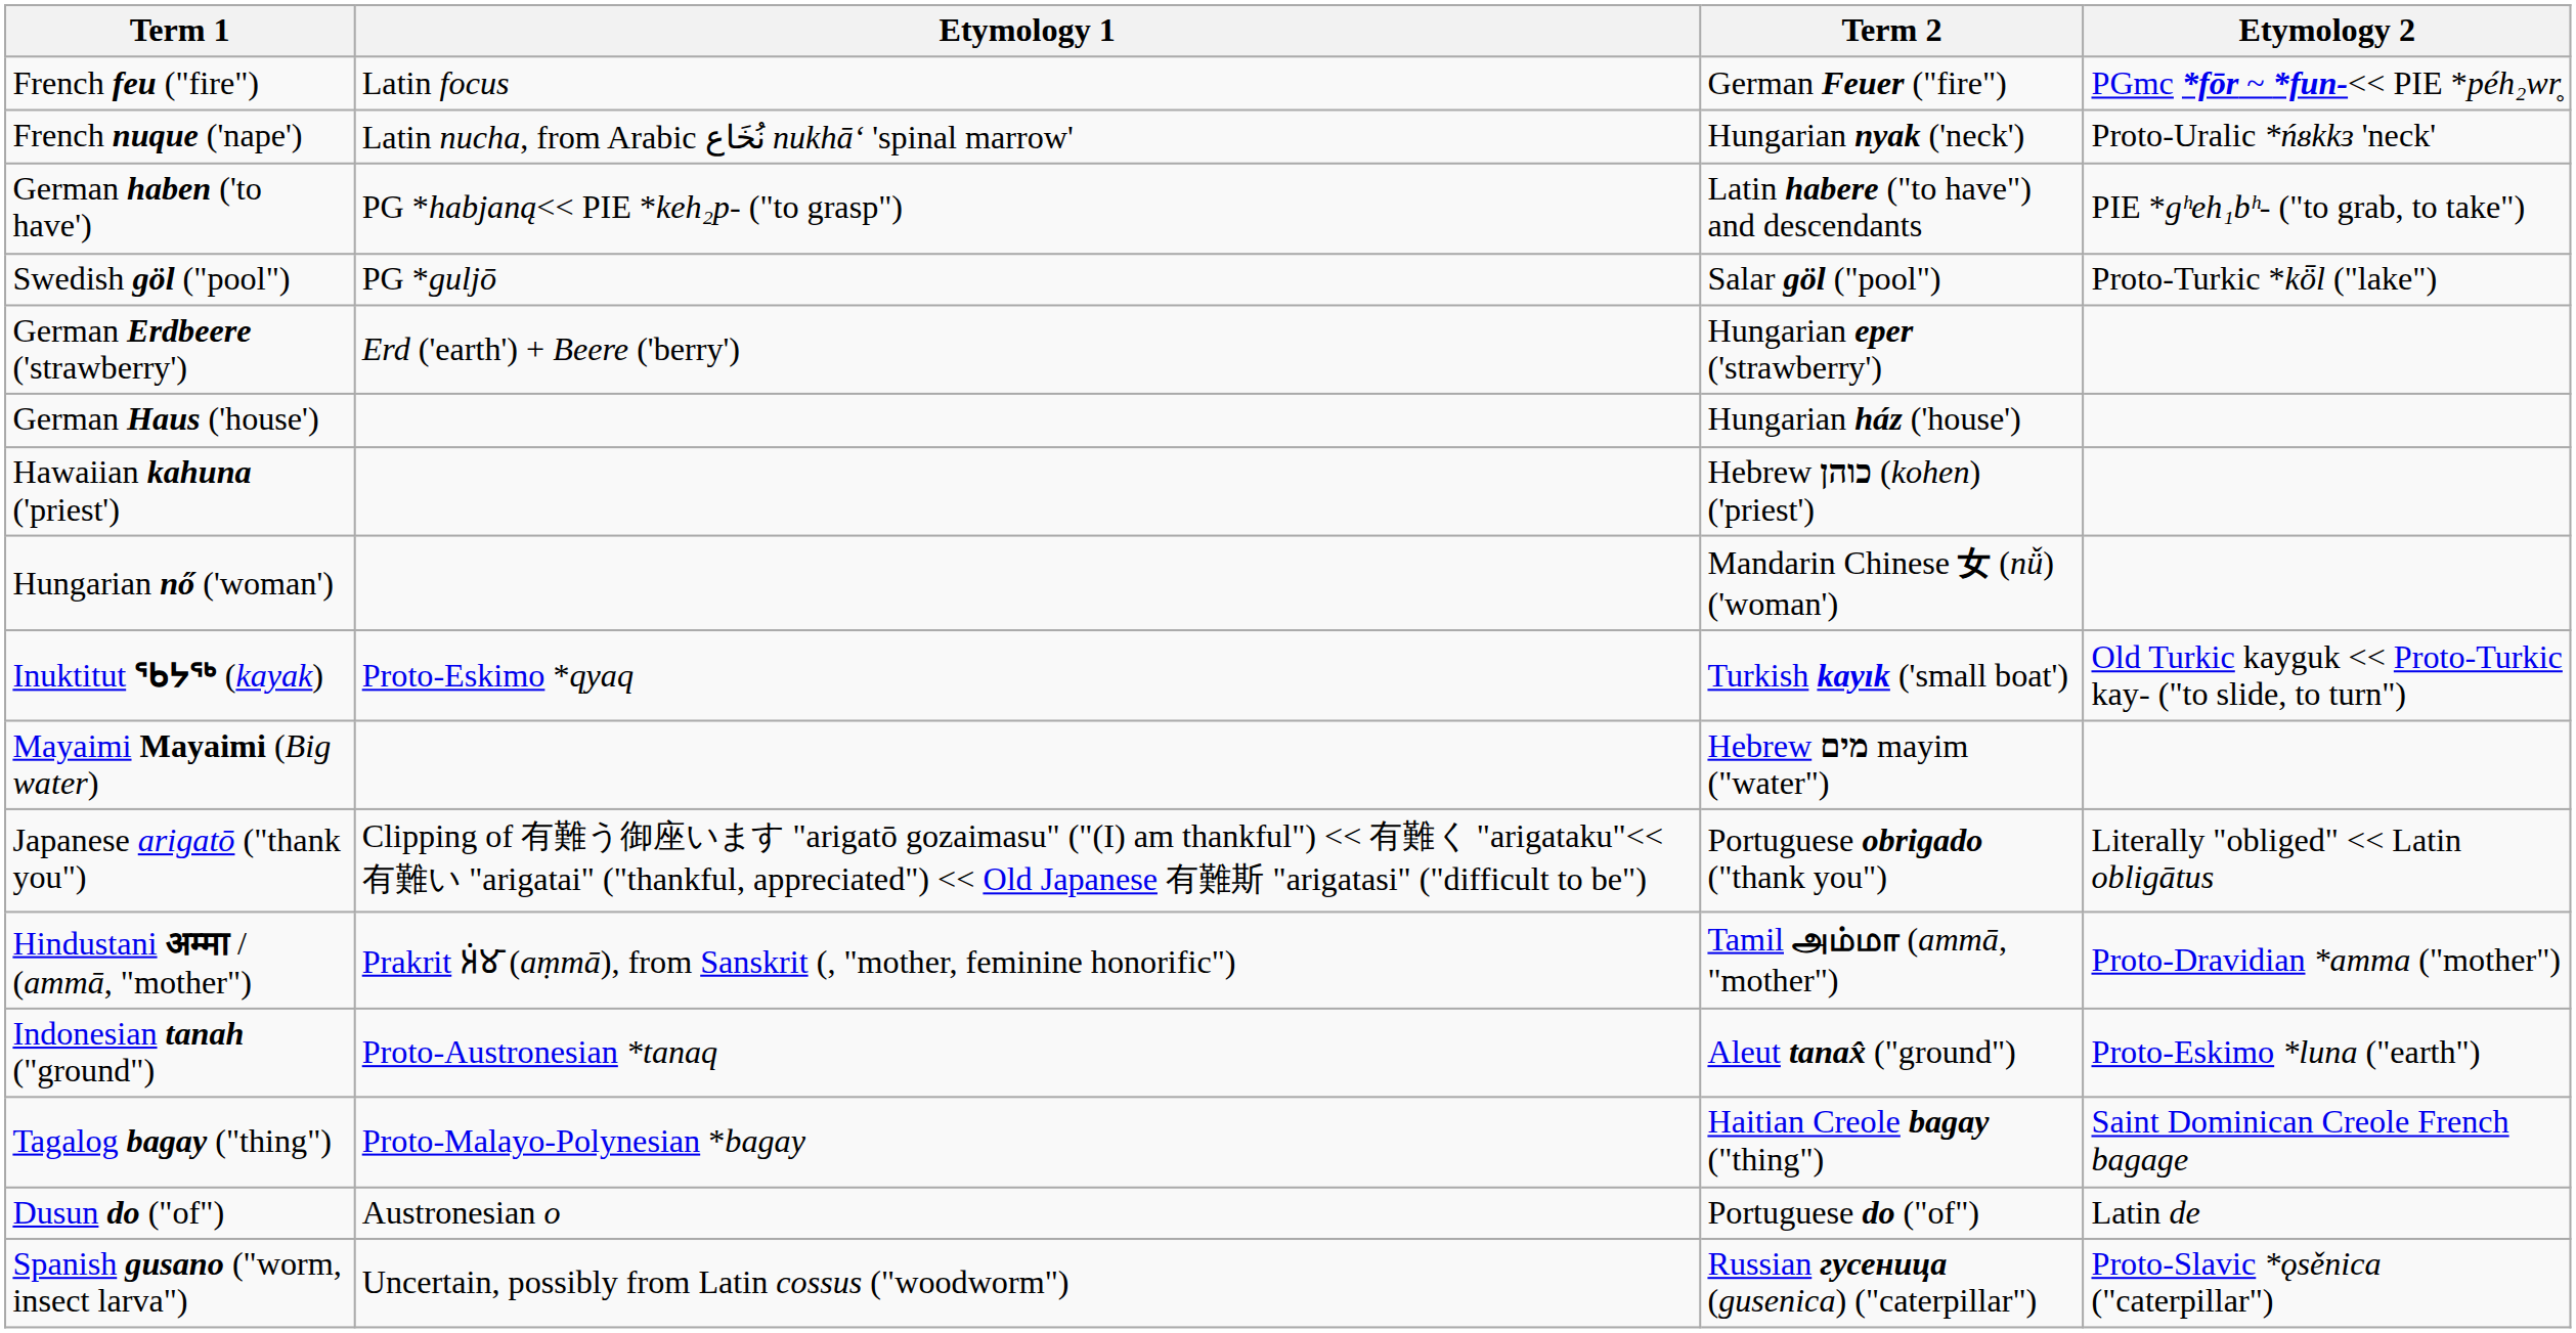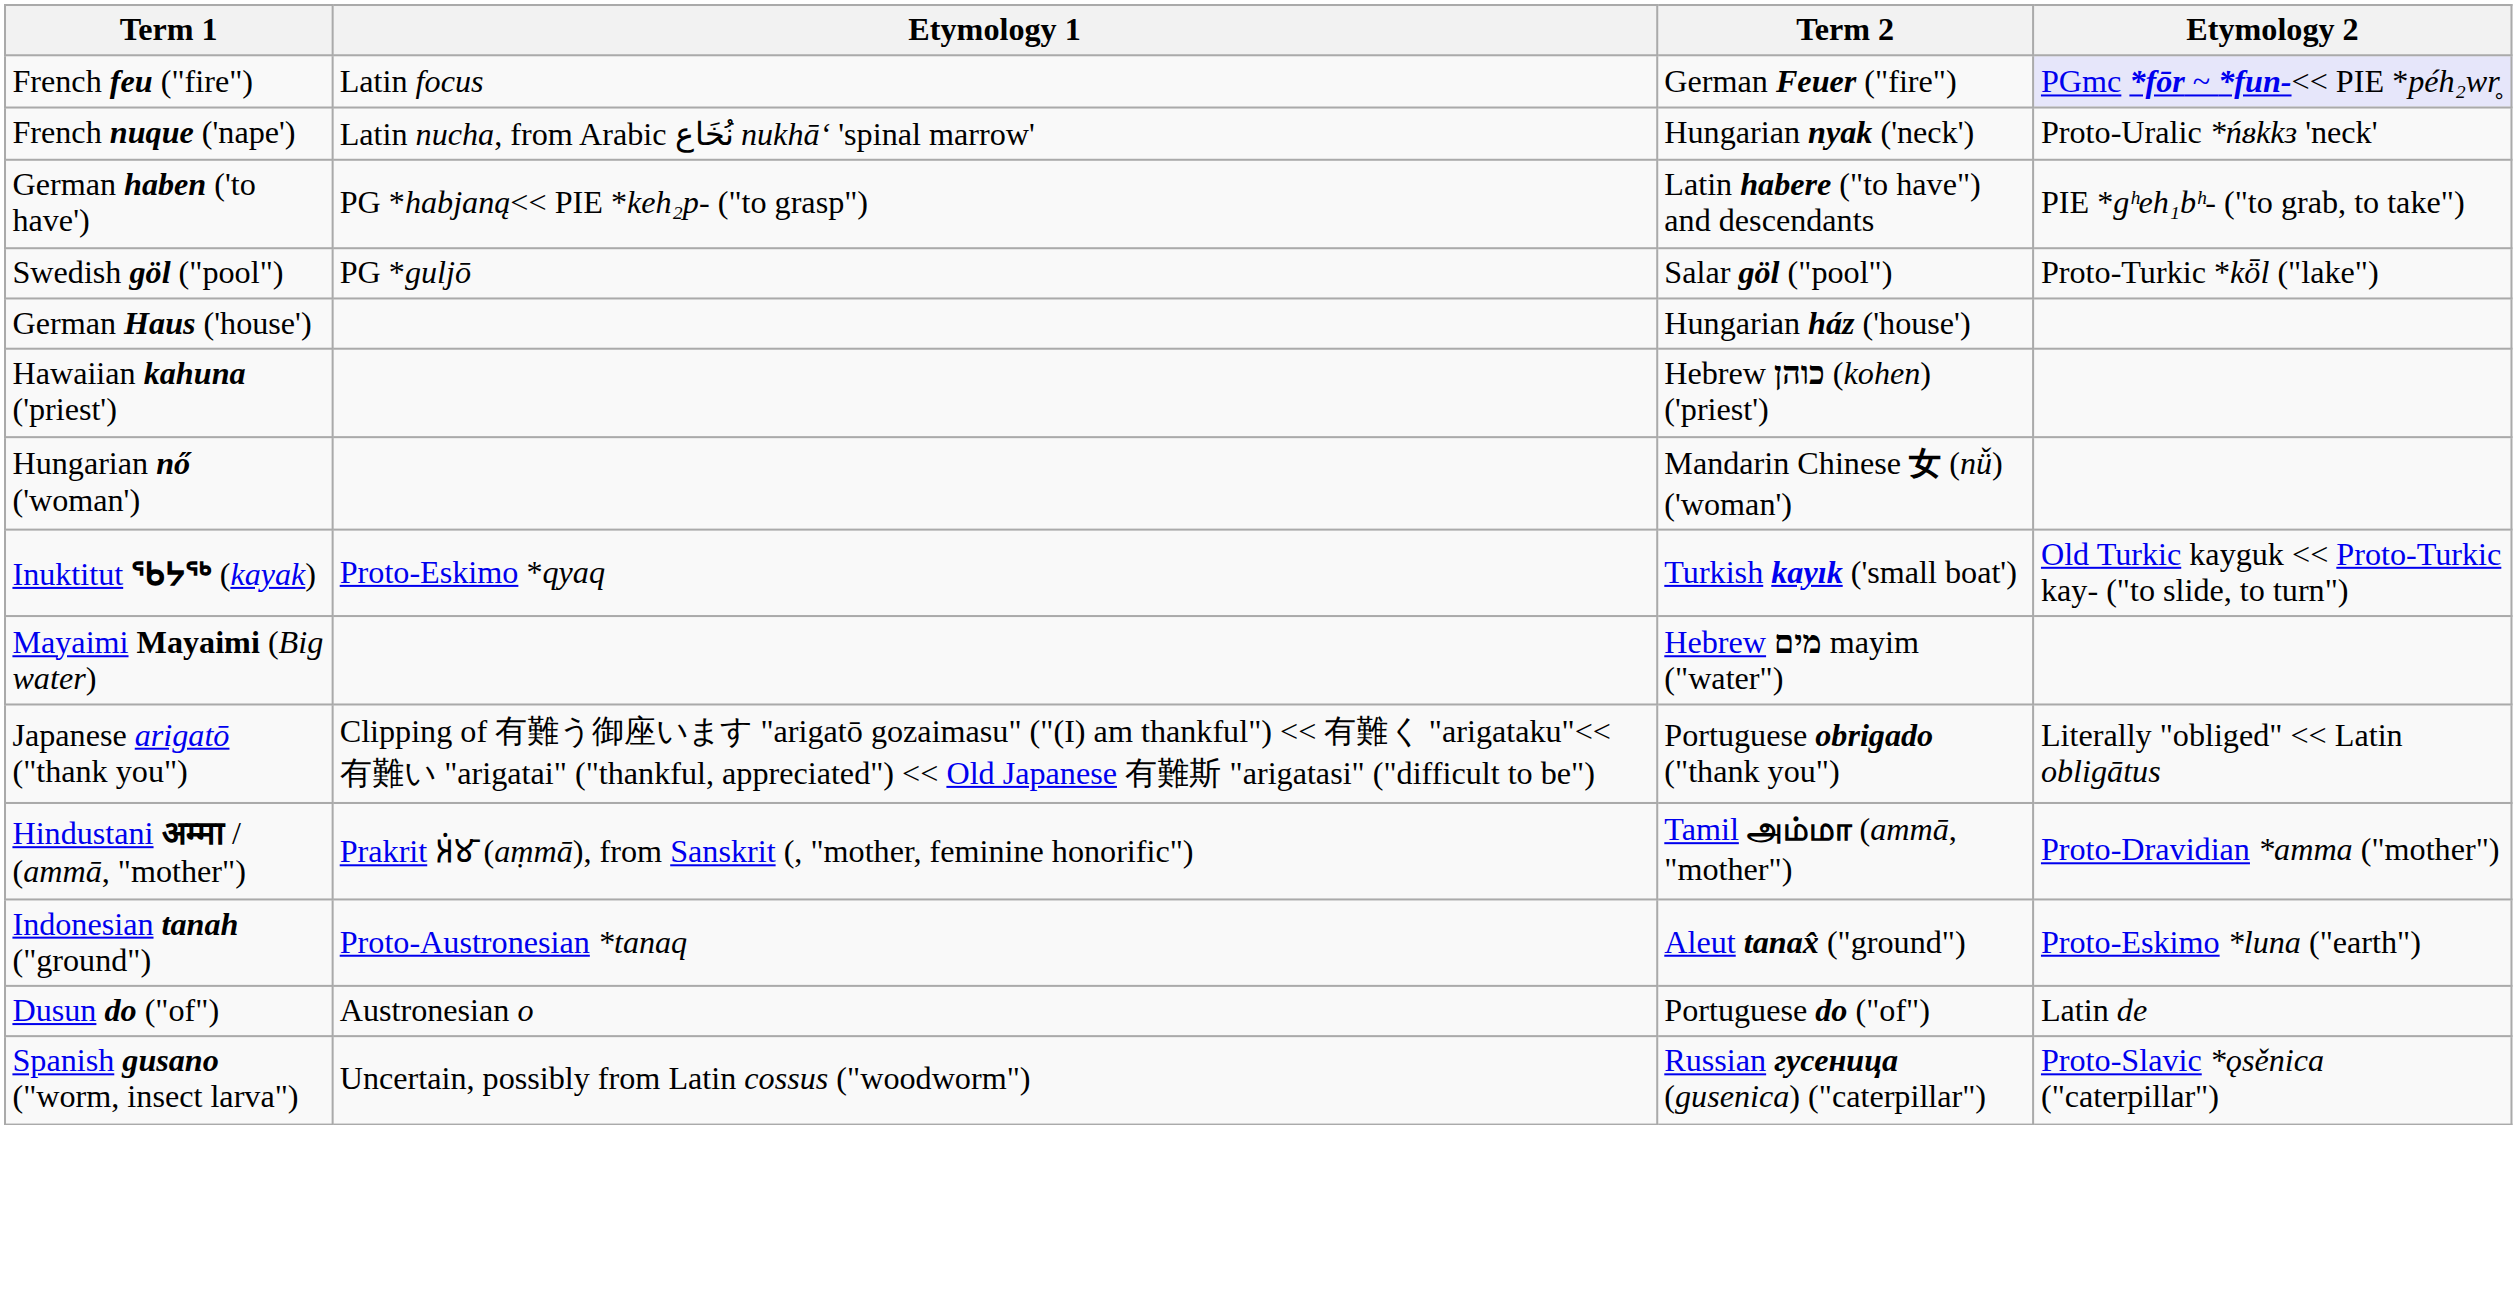French feu ("fire") | Etymology 2: no background -> lavender background
- row: German Erdbeere ('strawberry') | Erd ('earth') + Beere ('berry') | Hungarian eper ('strawberry')
- row: Tagalog bagay ("thing") | Proto-Malayo-Polynesian *bagay | Haitian Creole bagay ("thing") | Saint Dominican Creole French bagage
